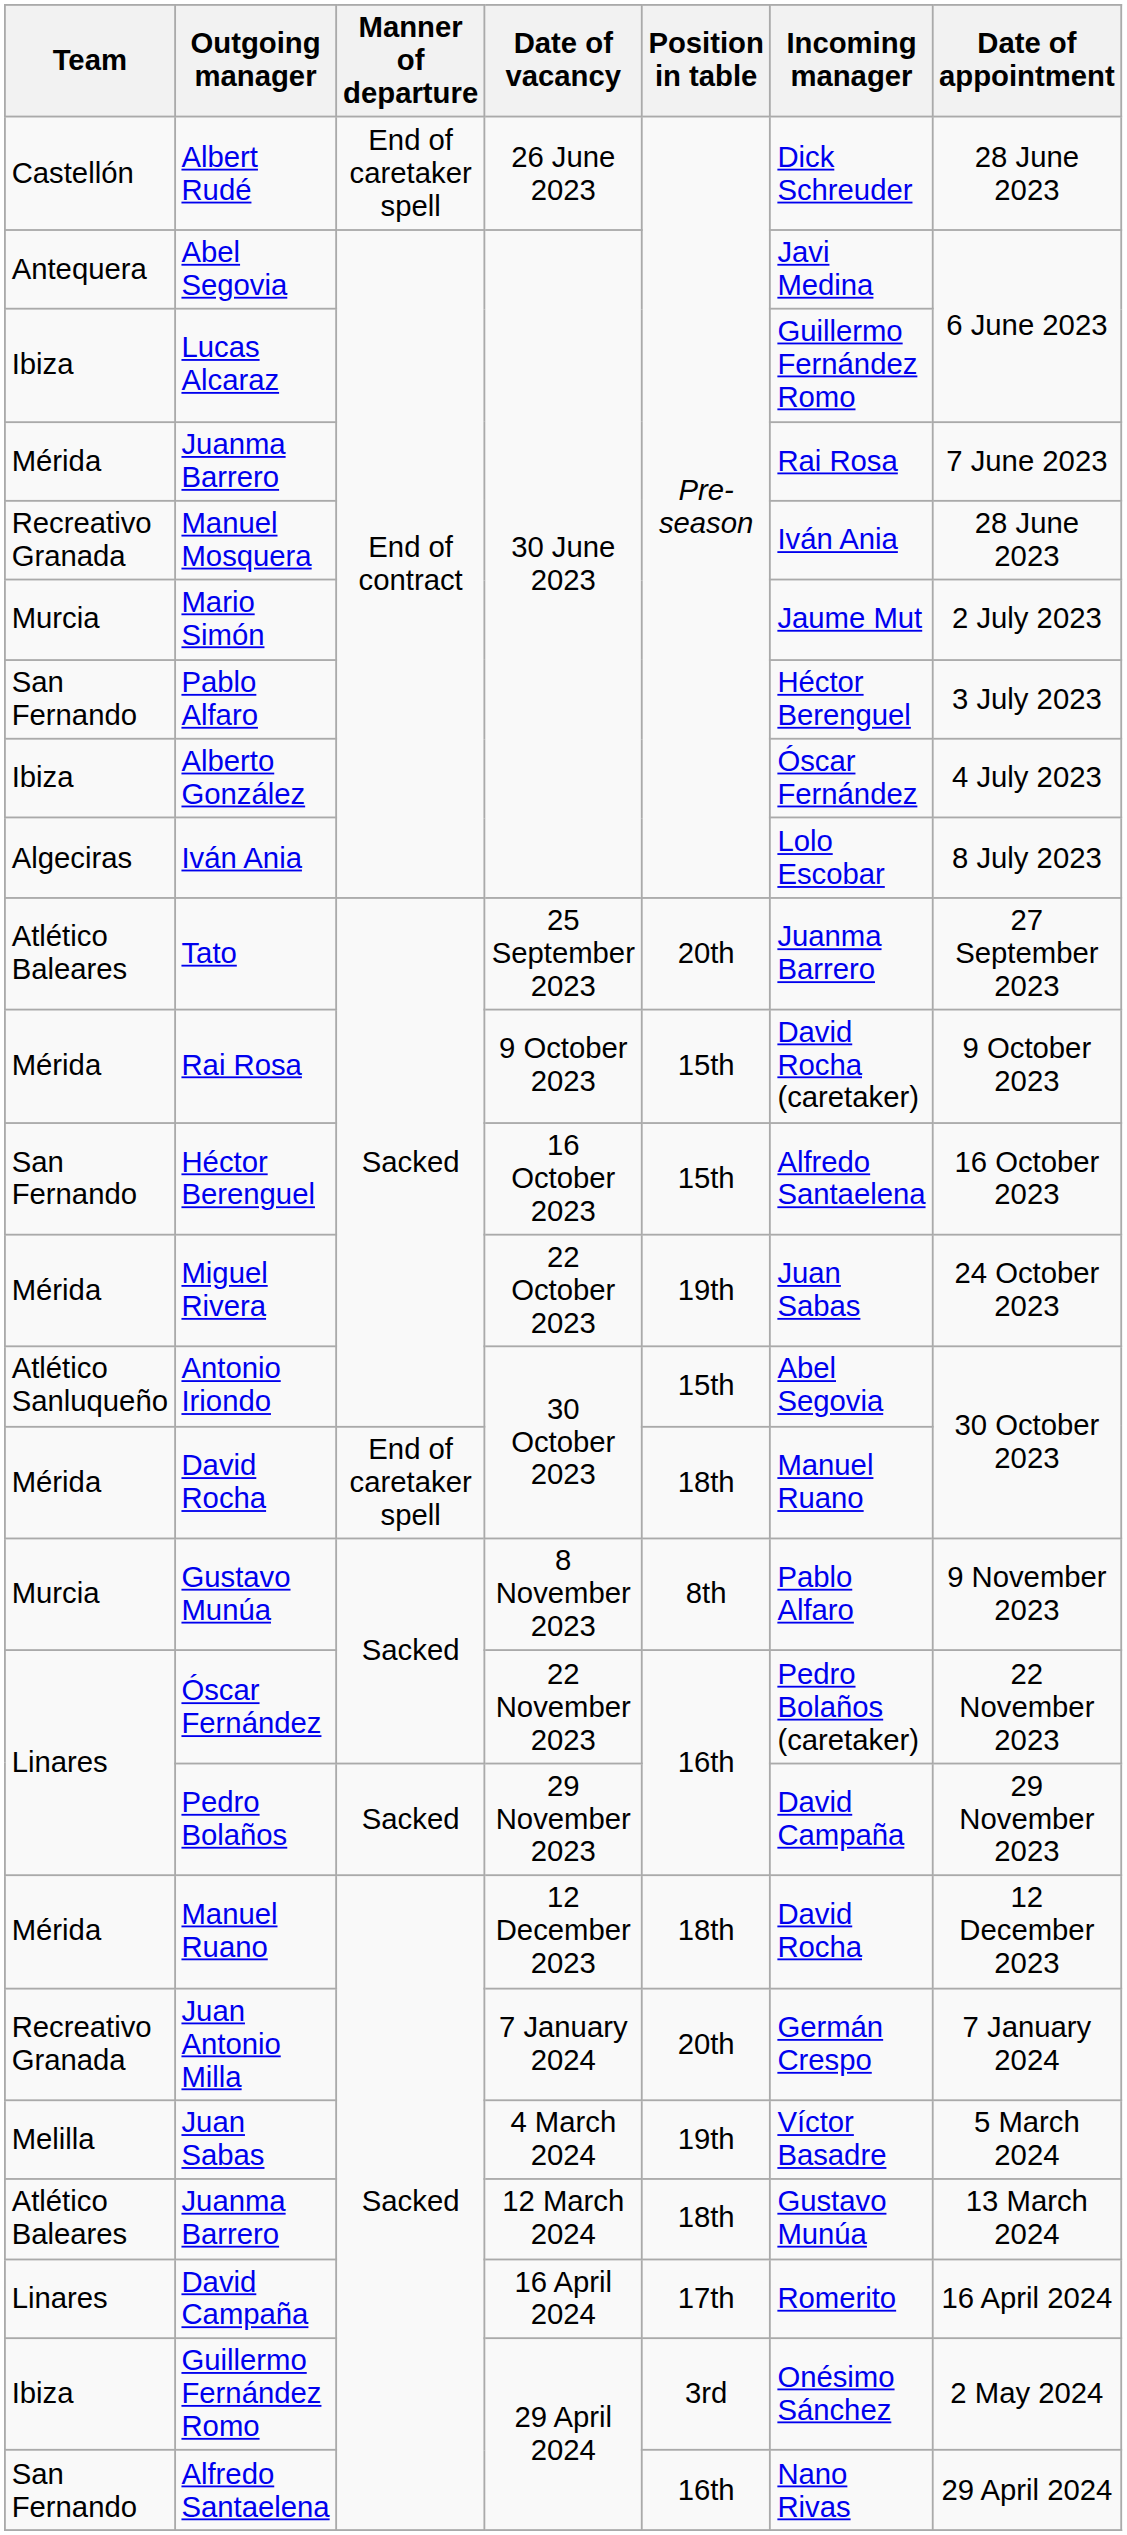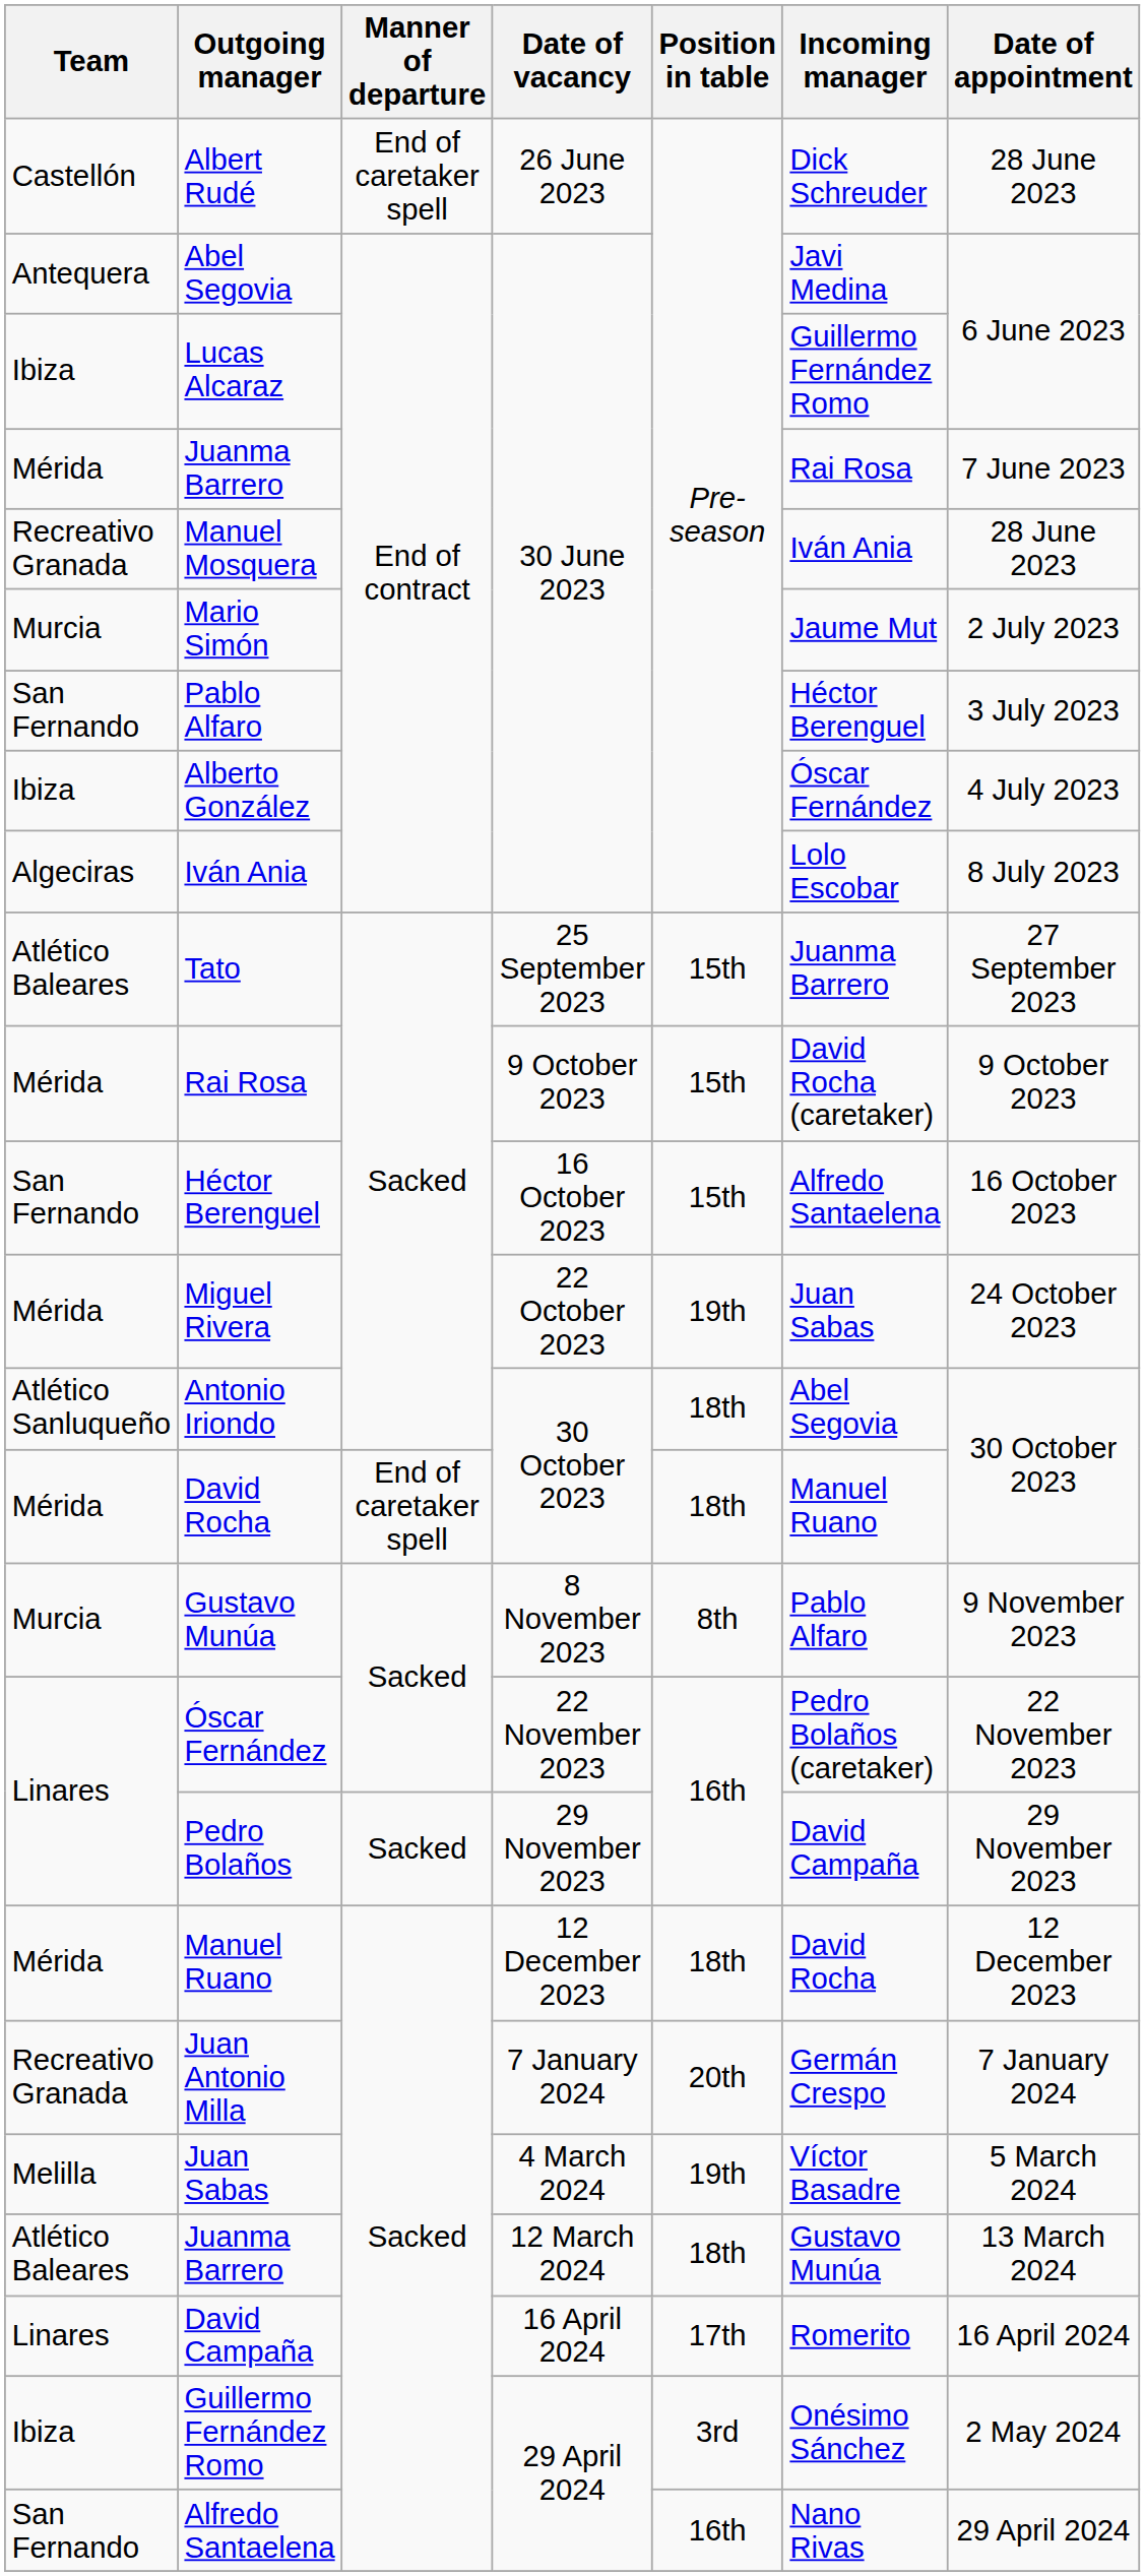Tato | Position in table: 20th -> 15th
Antonio Iriondo | Position in table: 15th -> 18th
